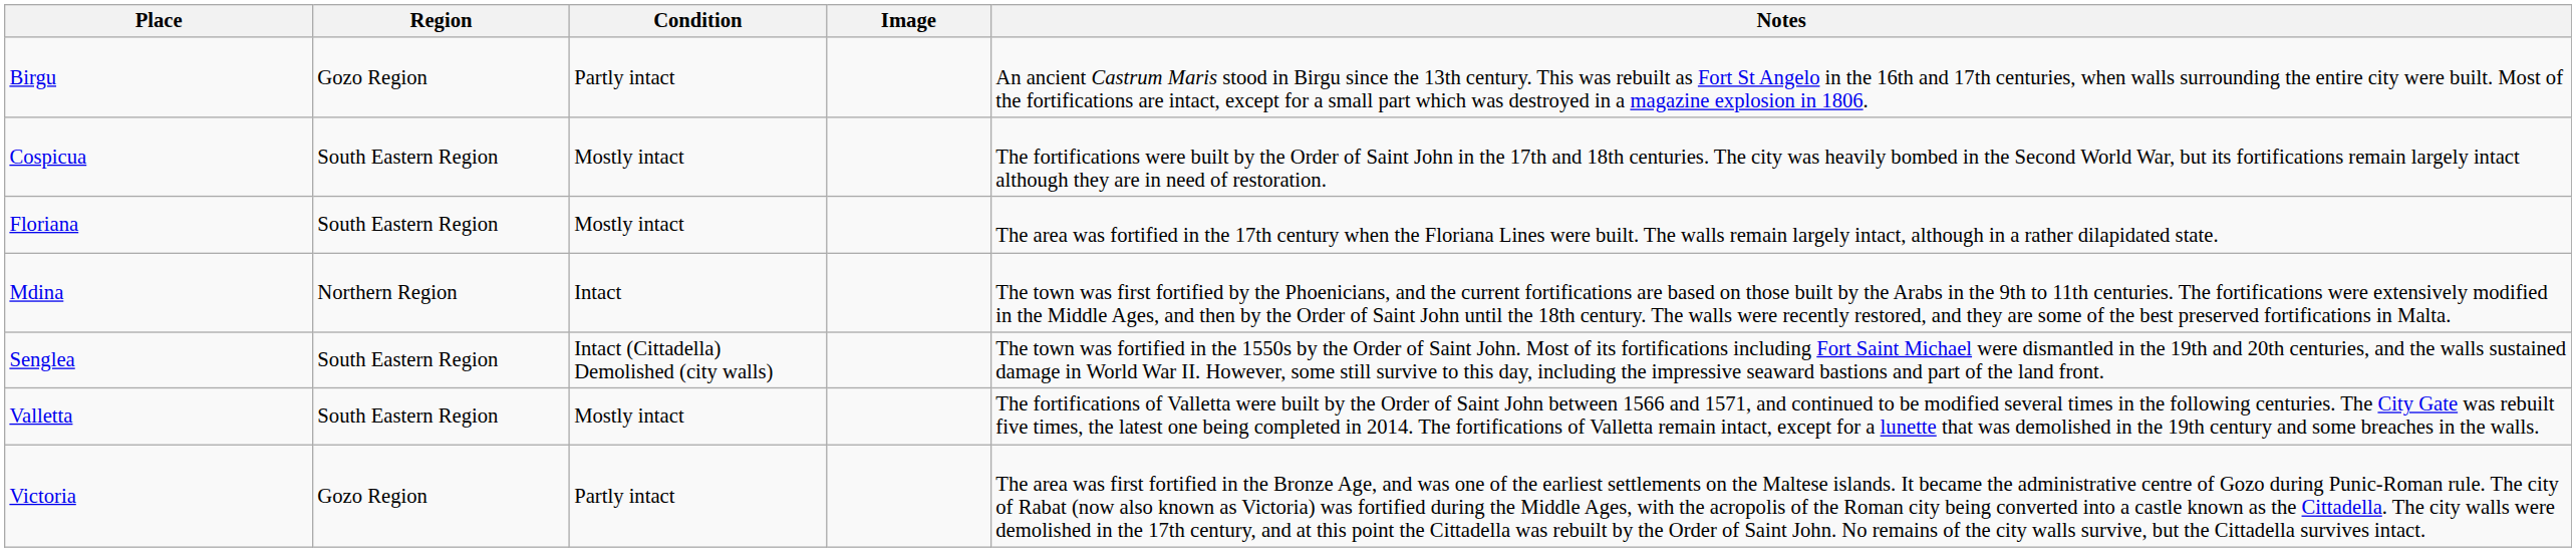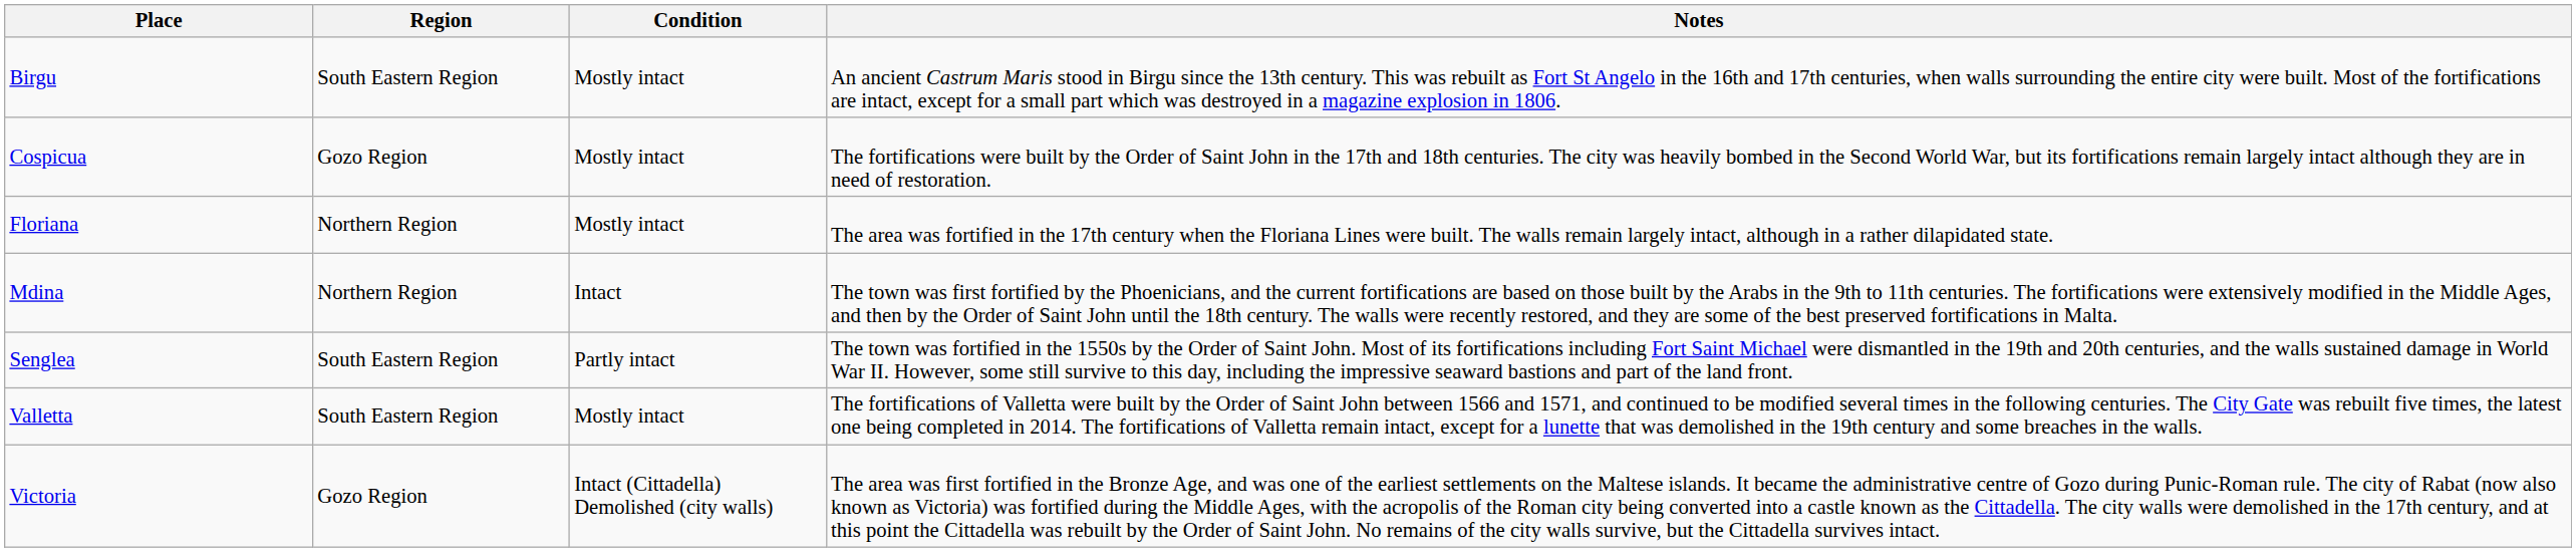- column: Image
Birgu | Region: Gozo Region -> South Eastern Region
Birgu | Condition: Partly intact -> Mostly intact
Cospicua | Region: South Eastern Region -> Gozo Region
Floriana | Region: South Eastern Region -> Northern Region
Senglea | Condition: Intact (Cittadella) Demolished (city walls) -> Partly intact
Victoria | Condition: Partly intact -> Intact (Cittadella) Demolished (city walls)
